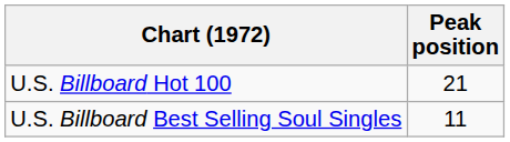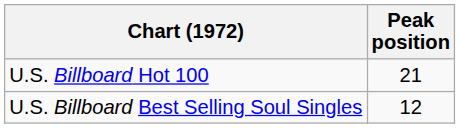U.S. Billboard Best Selling Soul Singles | Peak position: 11 -> 12
